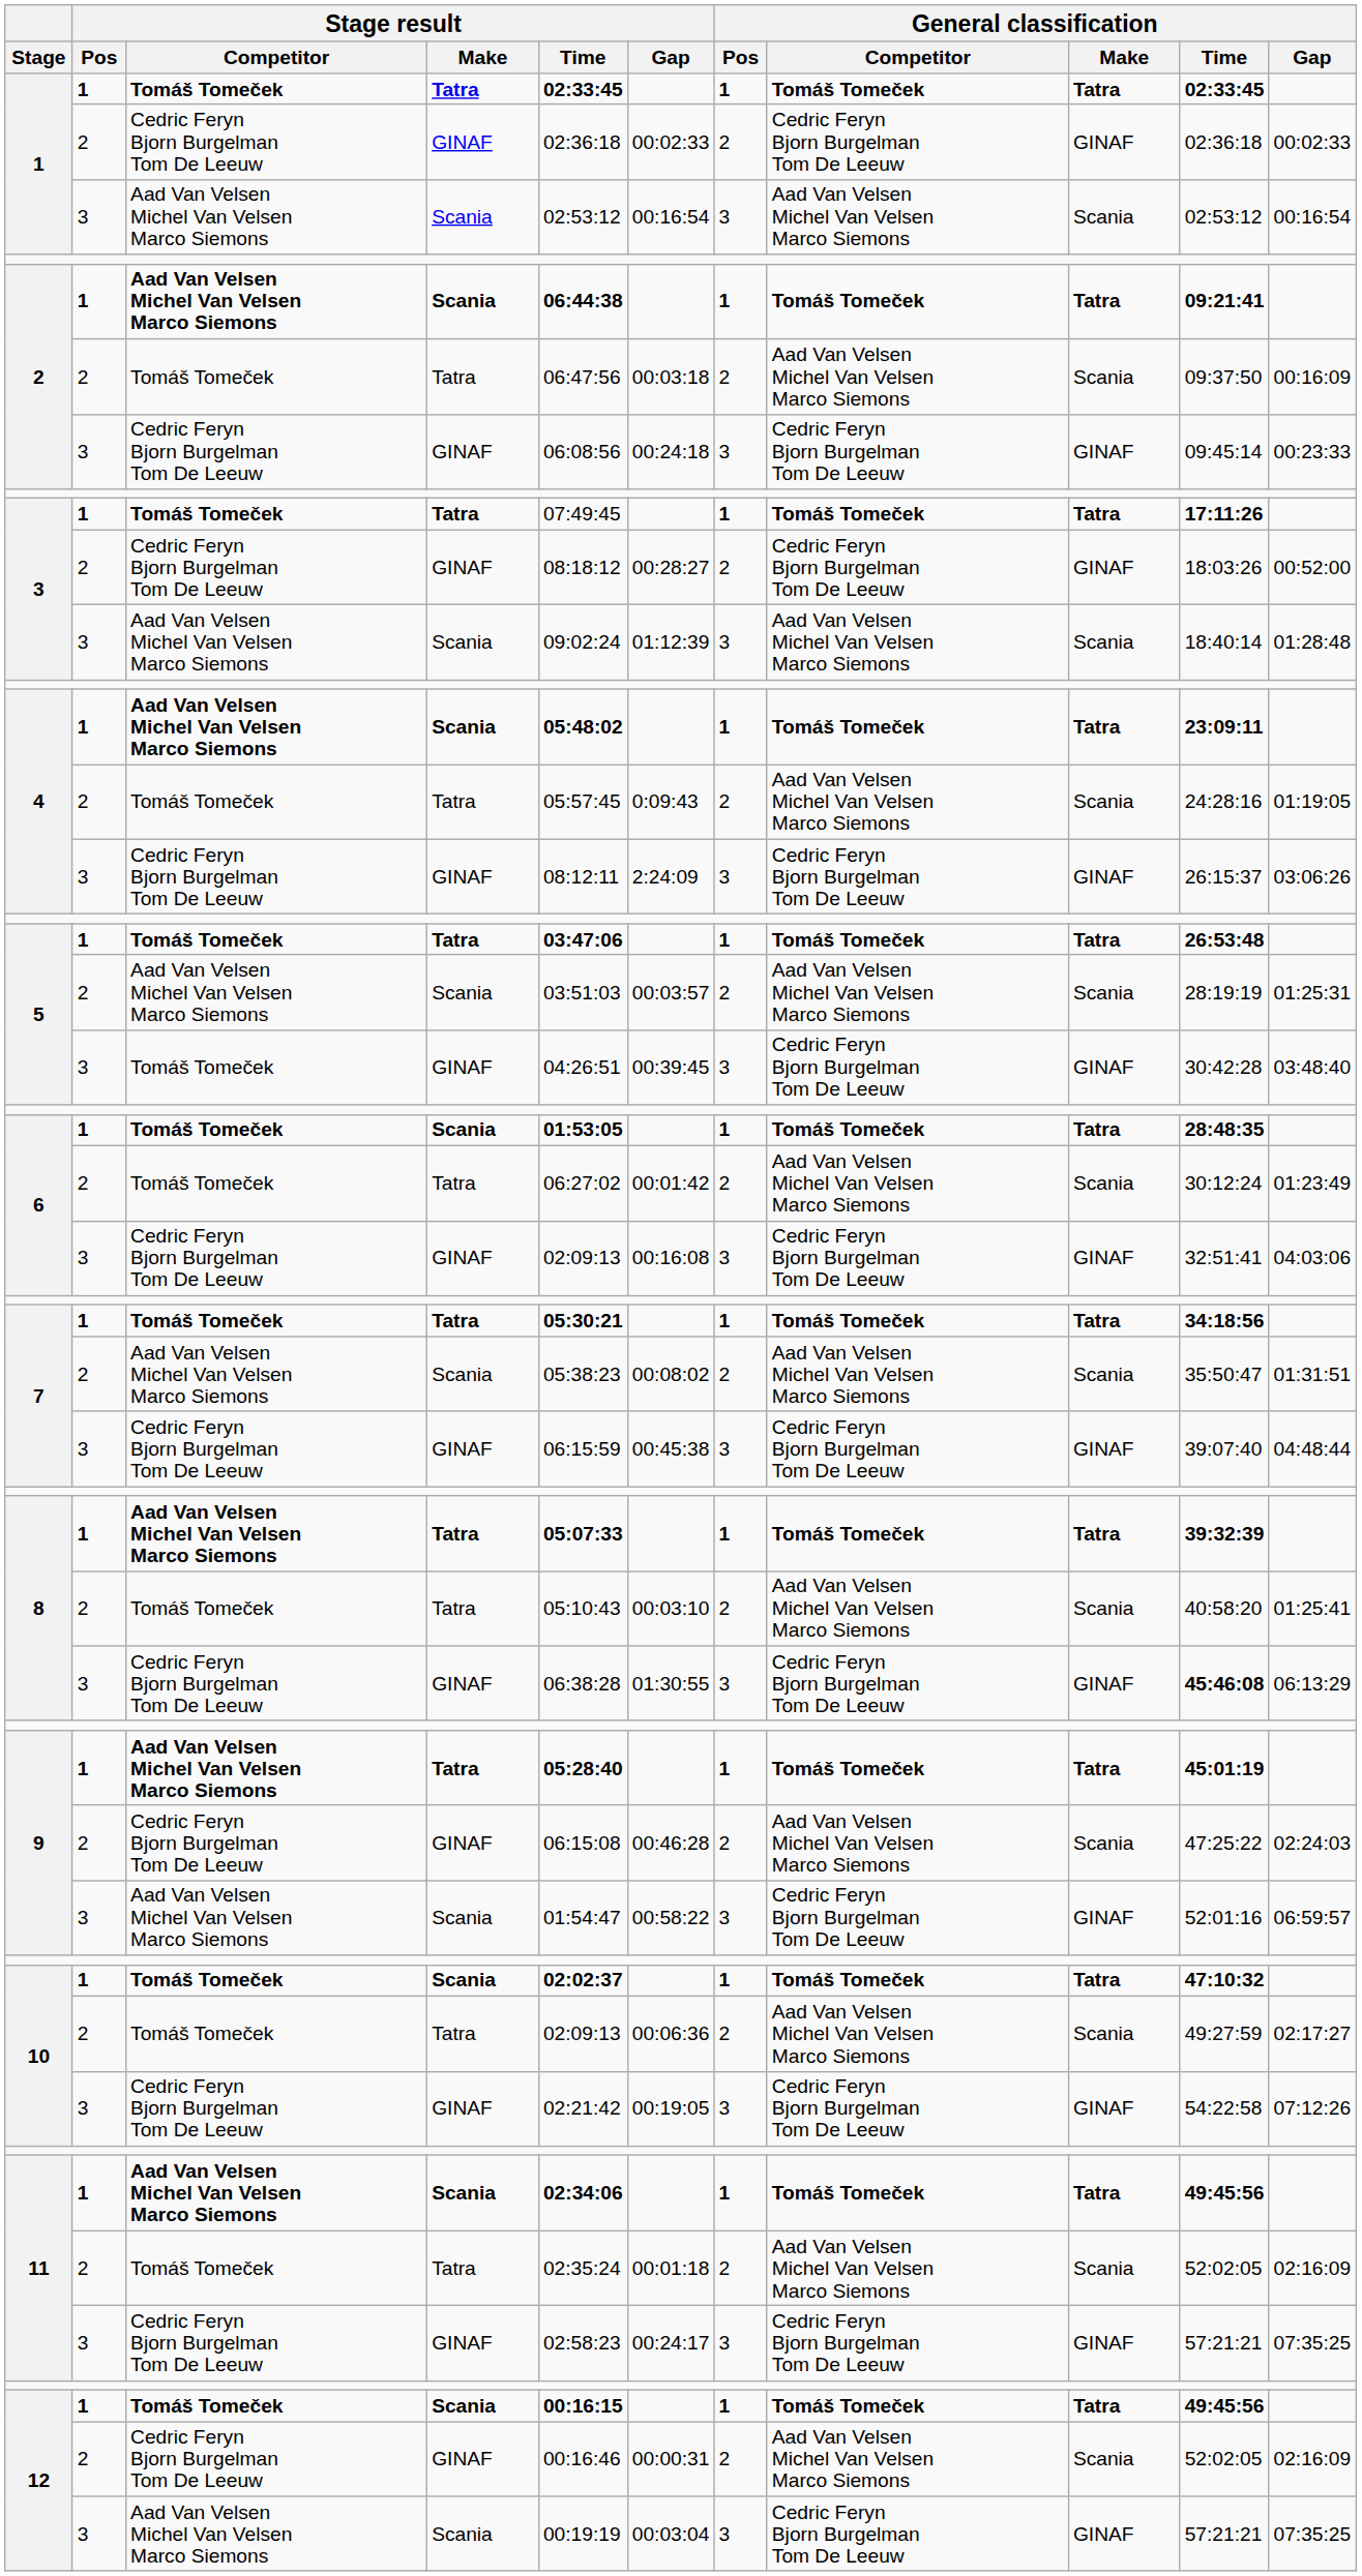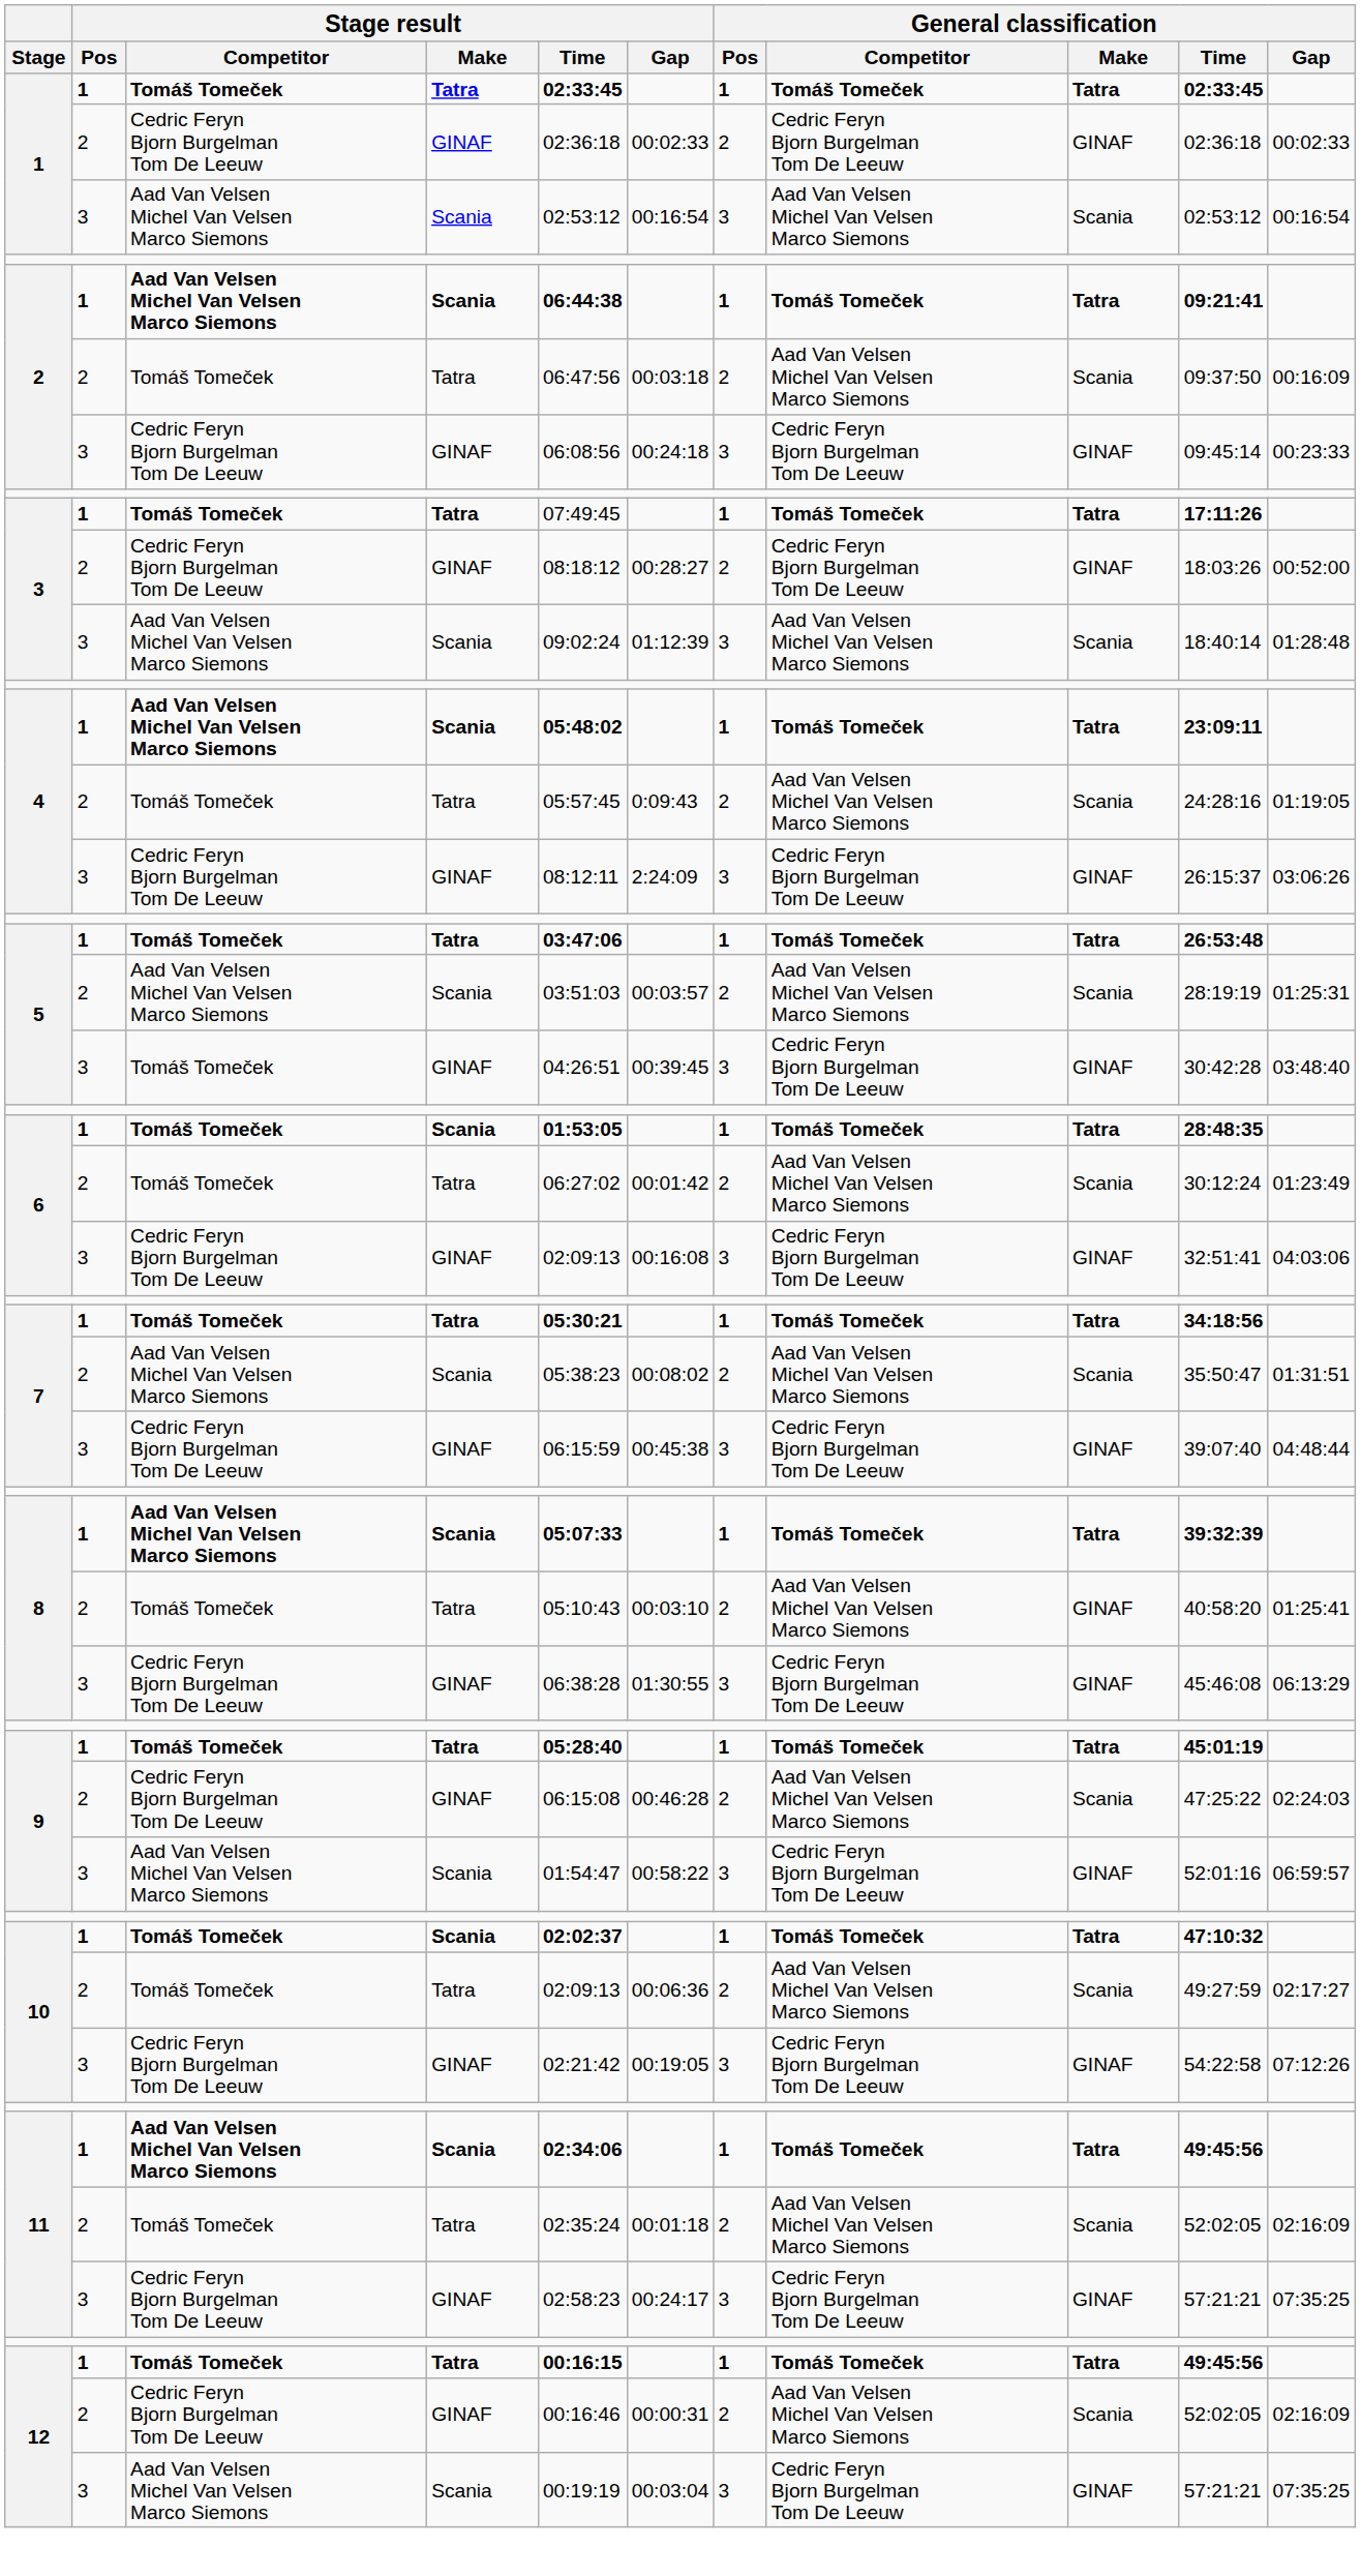8 / 1 | Stage result / Make: Tatra -> Scania
8 / 2 | General classification / Make: Scania -> GINAF
8 / 3 | General classification / Time: bold -> normal
9 / 1 | Stage result / Competitor: Aad Van Velsen Michel Van Velsen Marco Siemons -> Tomáš Tomeček
12 / 1 | Stage result / Make: Scania -> Tatra
